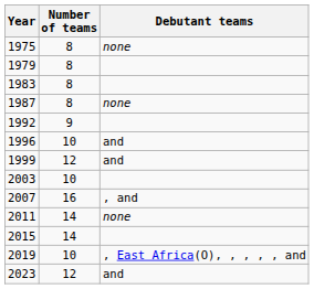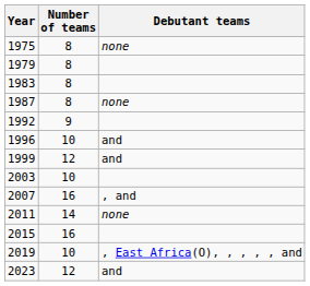2015 | Number of teams: 14 -> 16
